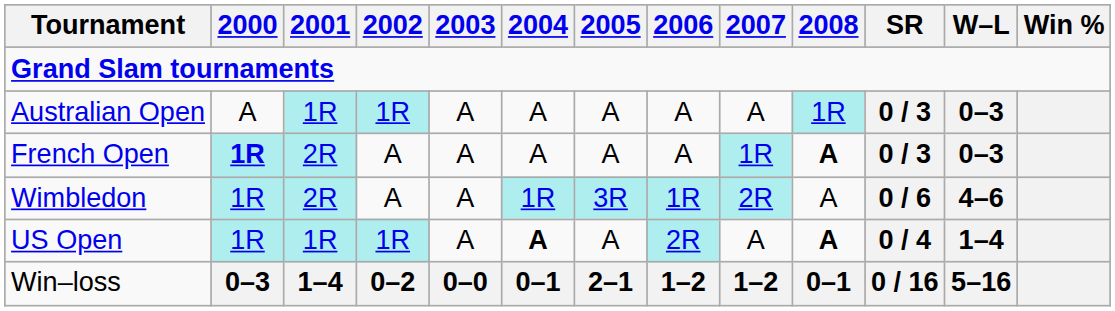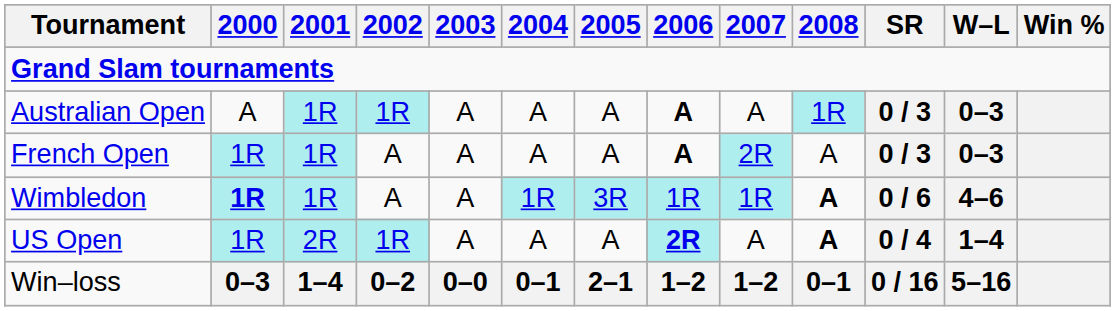Australian Open | 2006: normal -> bold
French Open | 2000: bold -> normal
French Open | 2001: 2R -> 1R
French Open | 2006: normal -> bold
French Open | 2007: 1R -> 2R
French Open | 2008: bold -> normal
Wimbledon | 2000: normal -> bold
Wimbledon | 2001: 2R -> 1R
Wimbledon | 2007: 2R -> 1R
Wimbledon | 2008: normal -> bold
US Open | 2001: 1R -> 2R
US Open | 2004: bold -> normal
US Open | 2006: normal -> bold
